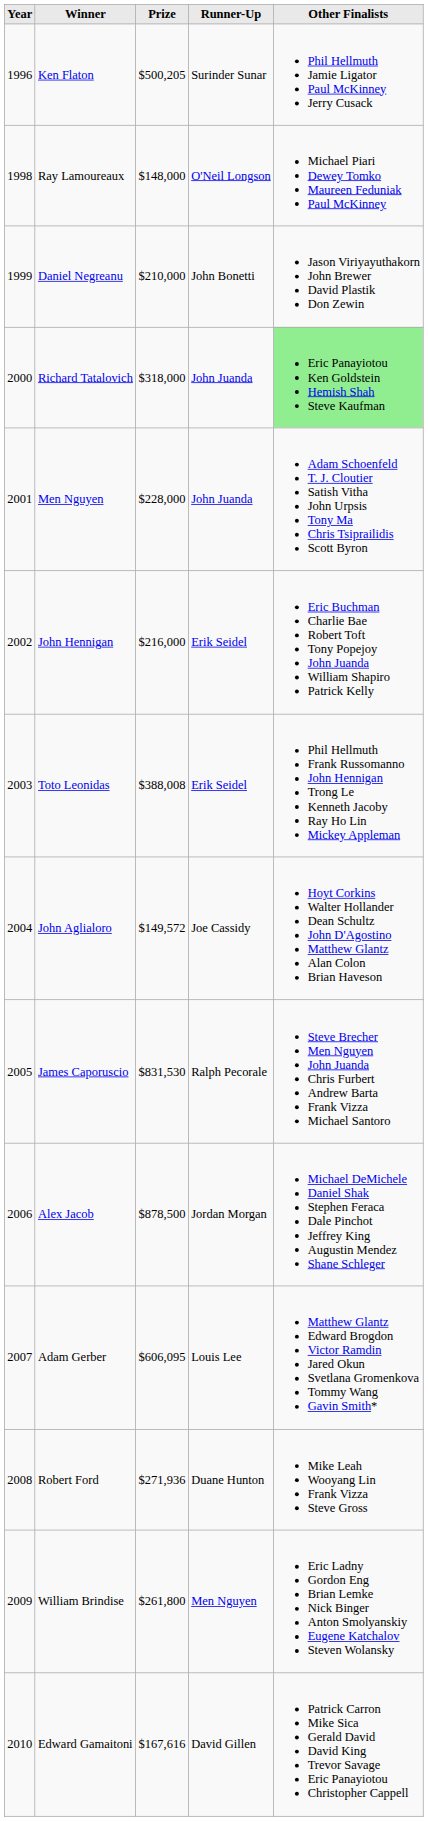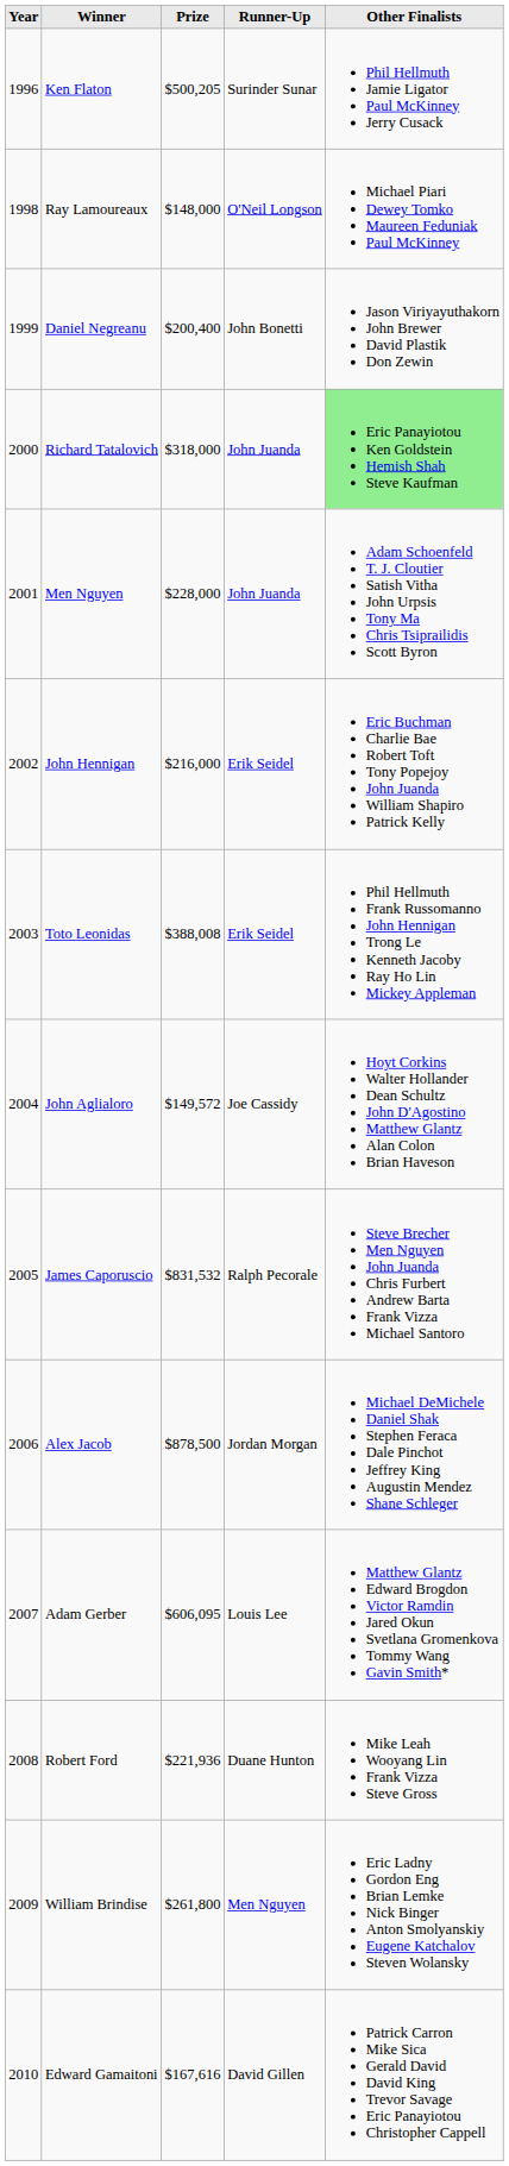Daniel Negreanu | Prize: $210,000 -> $200,400
James Caporuscio | Prize: $831,530 -> $831,532
Robert Ford | Prize: $271,936 -> $221,936
